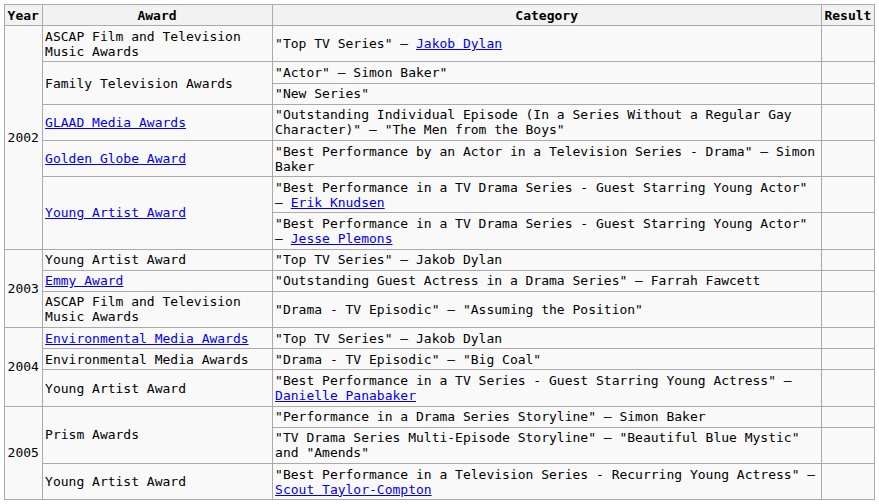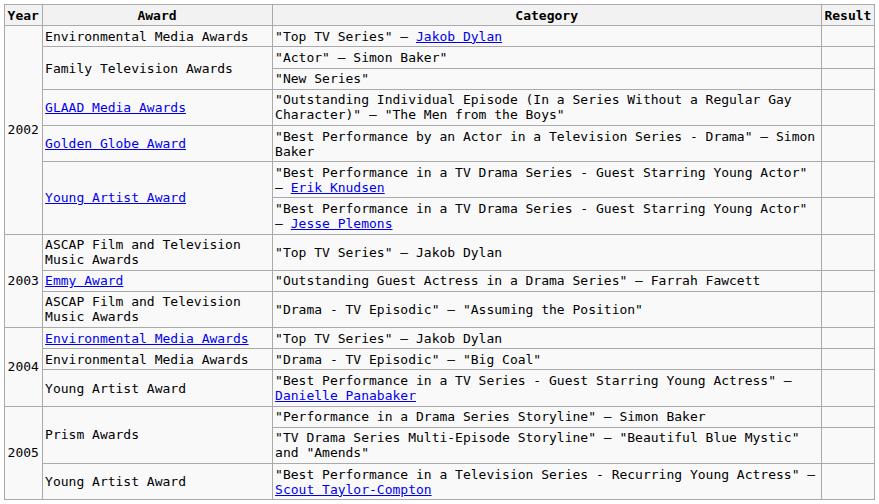2002 / "Top TV Series" – Jakob Dylan | Award: ASCAP Film and Television Music Awards -> Environmental Media Awards
2003 / "Top TV Series" – Jakob Dylan | Award: Young Artist Award -> ASCAP Film and Television Music Awards
